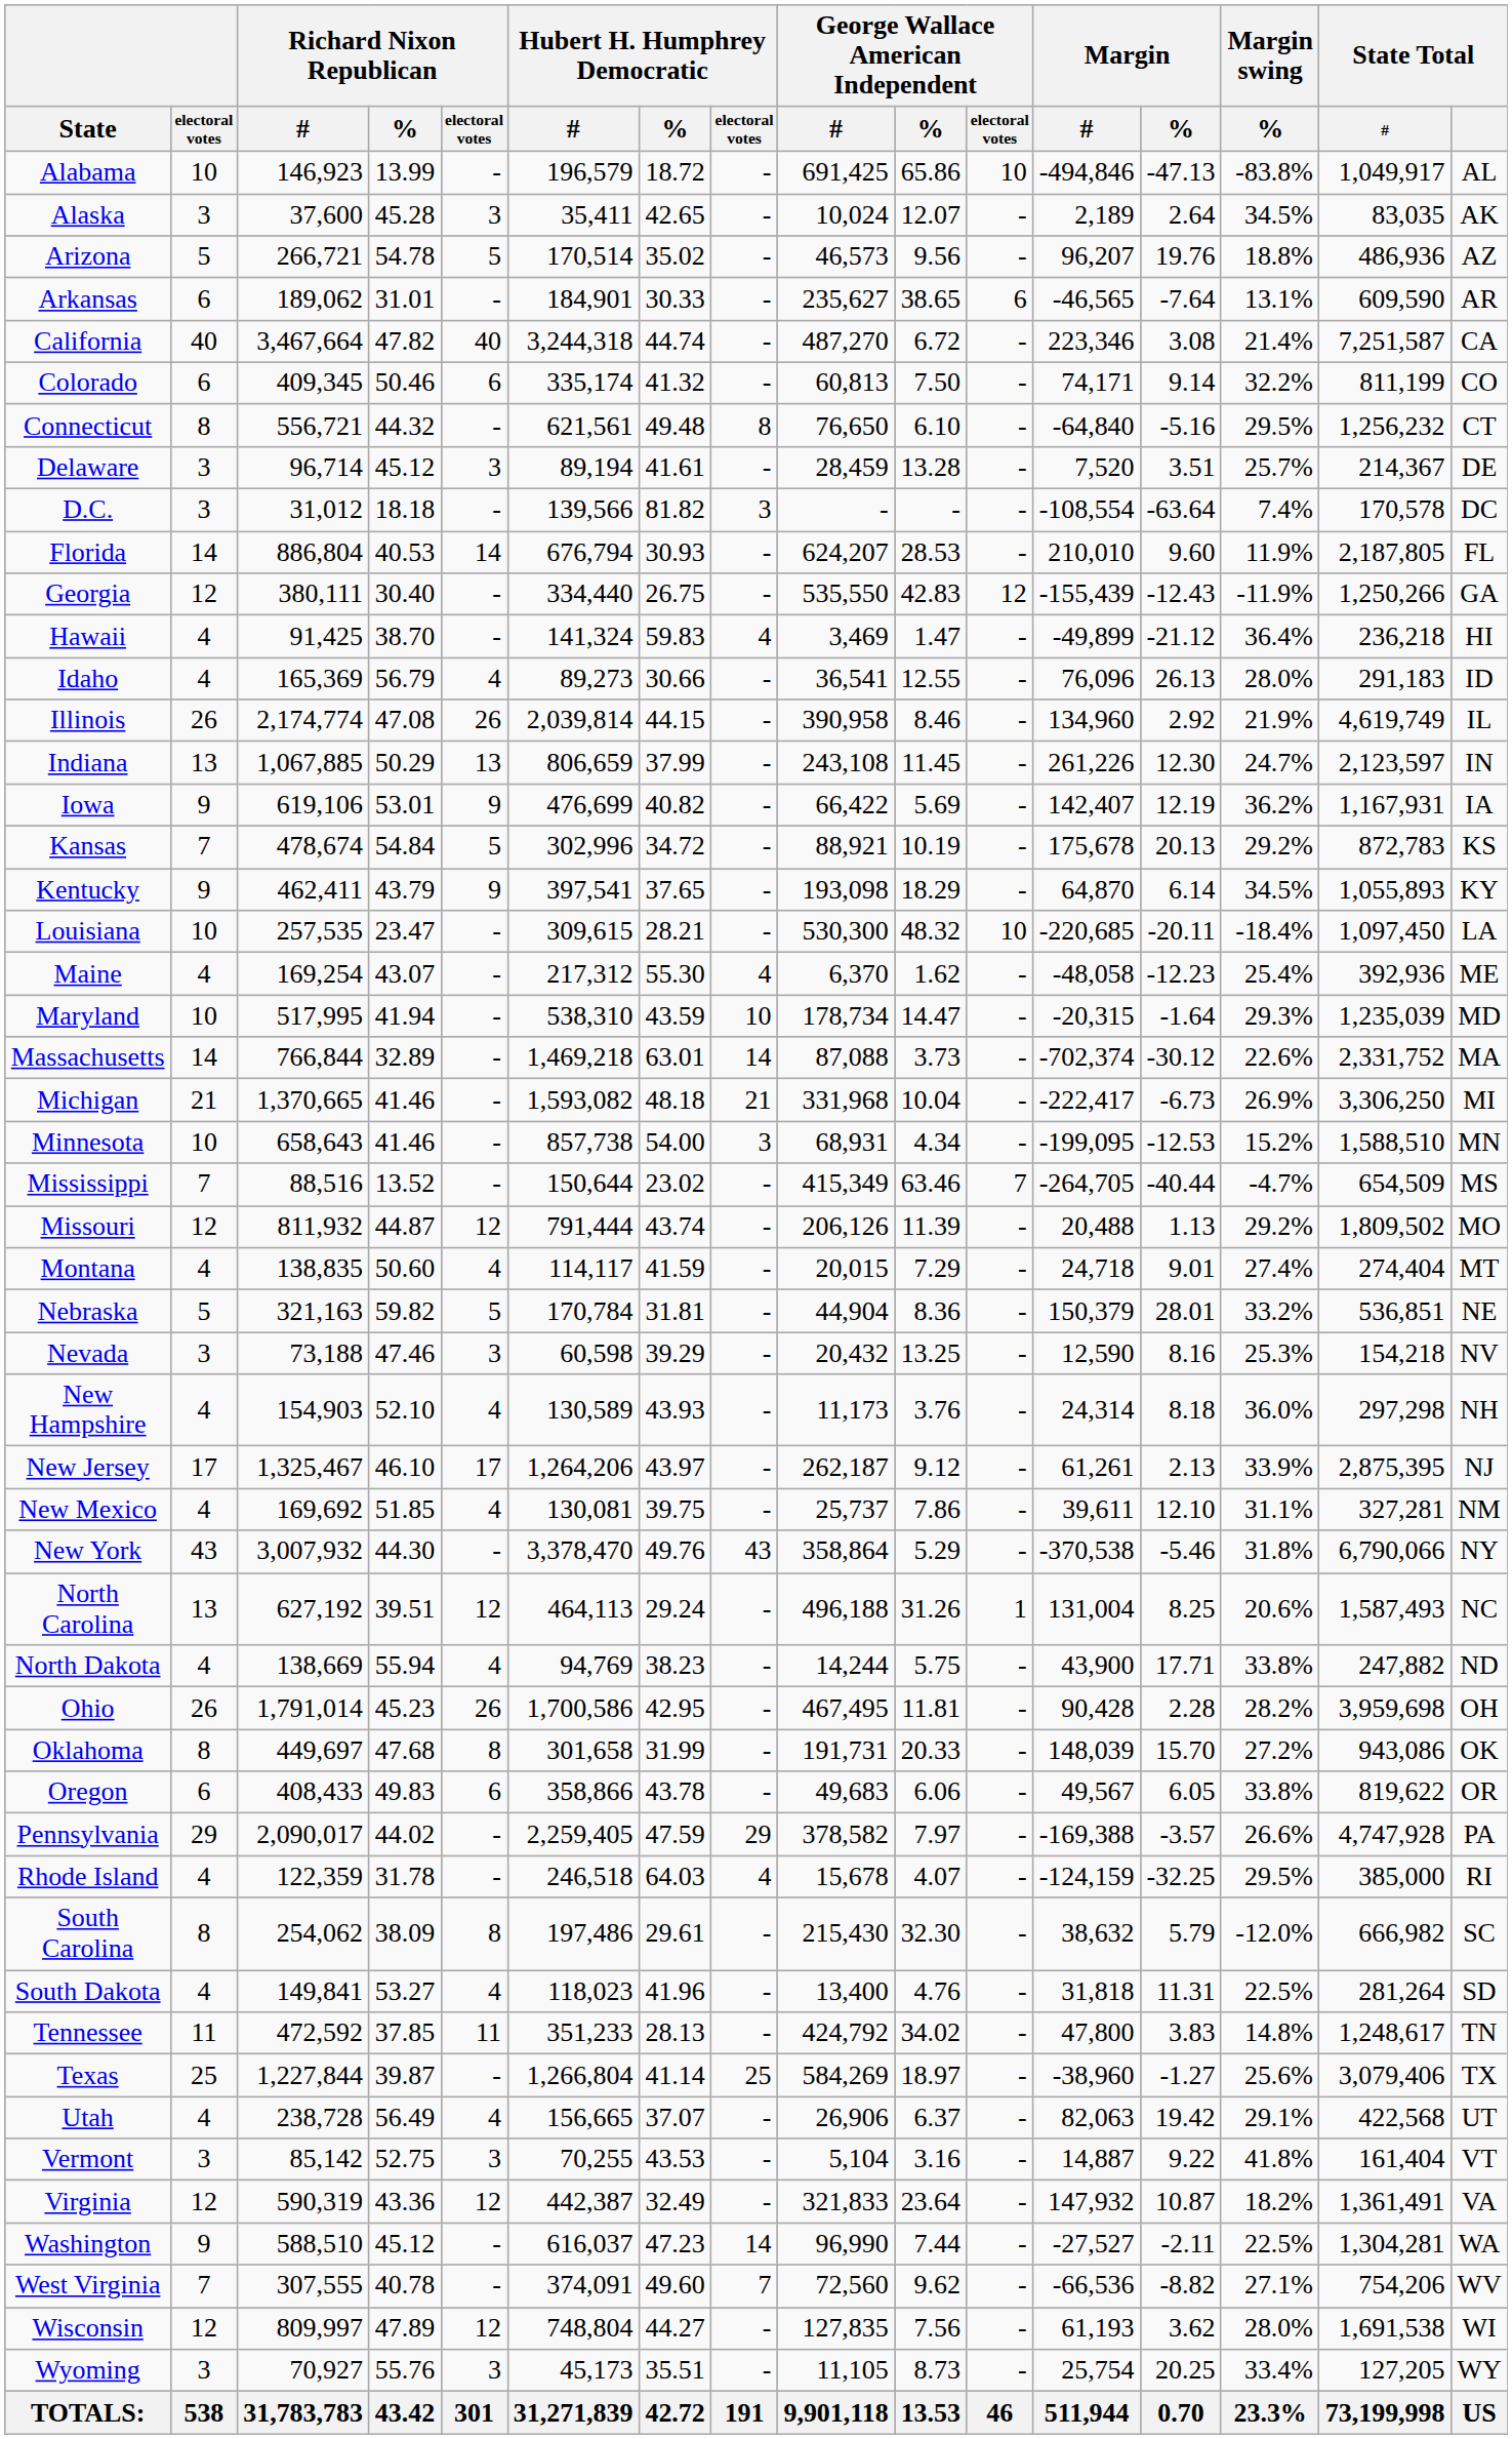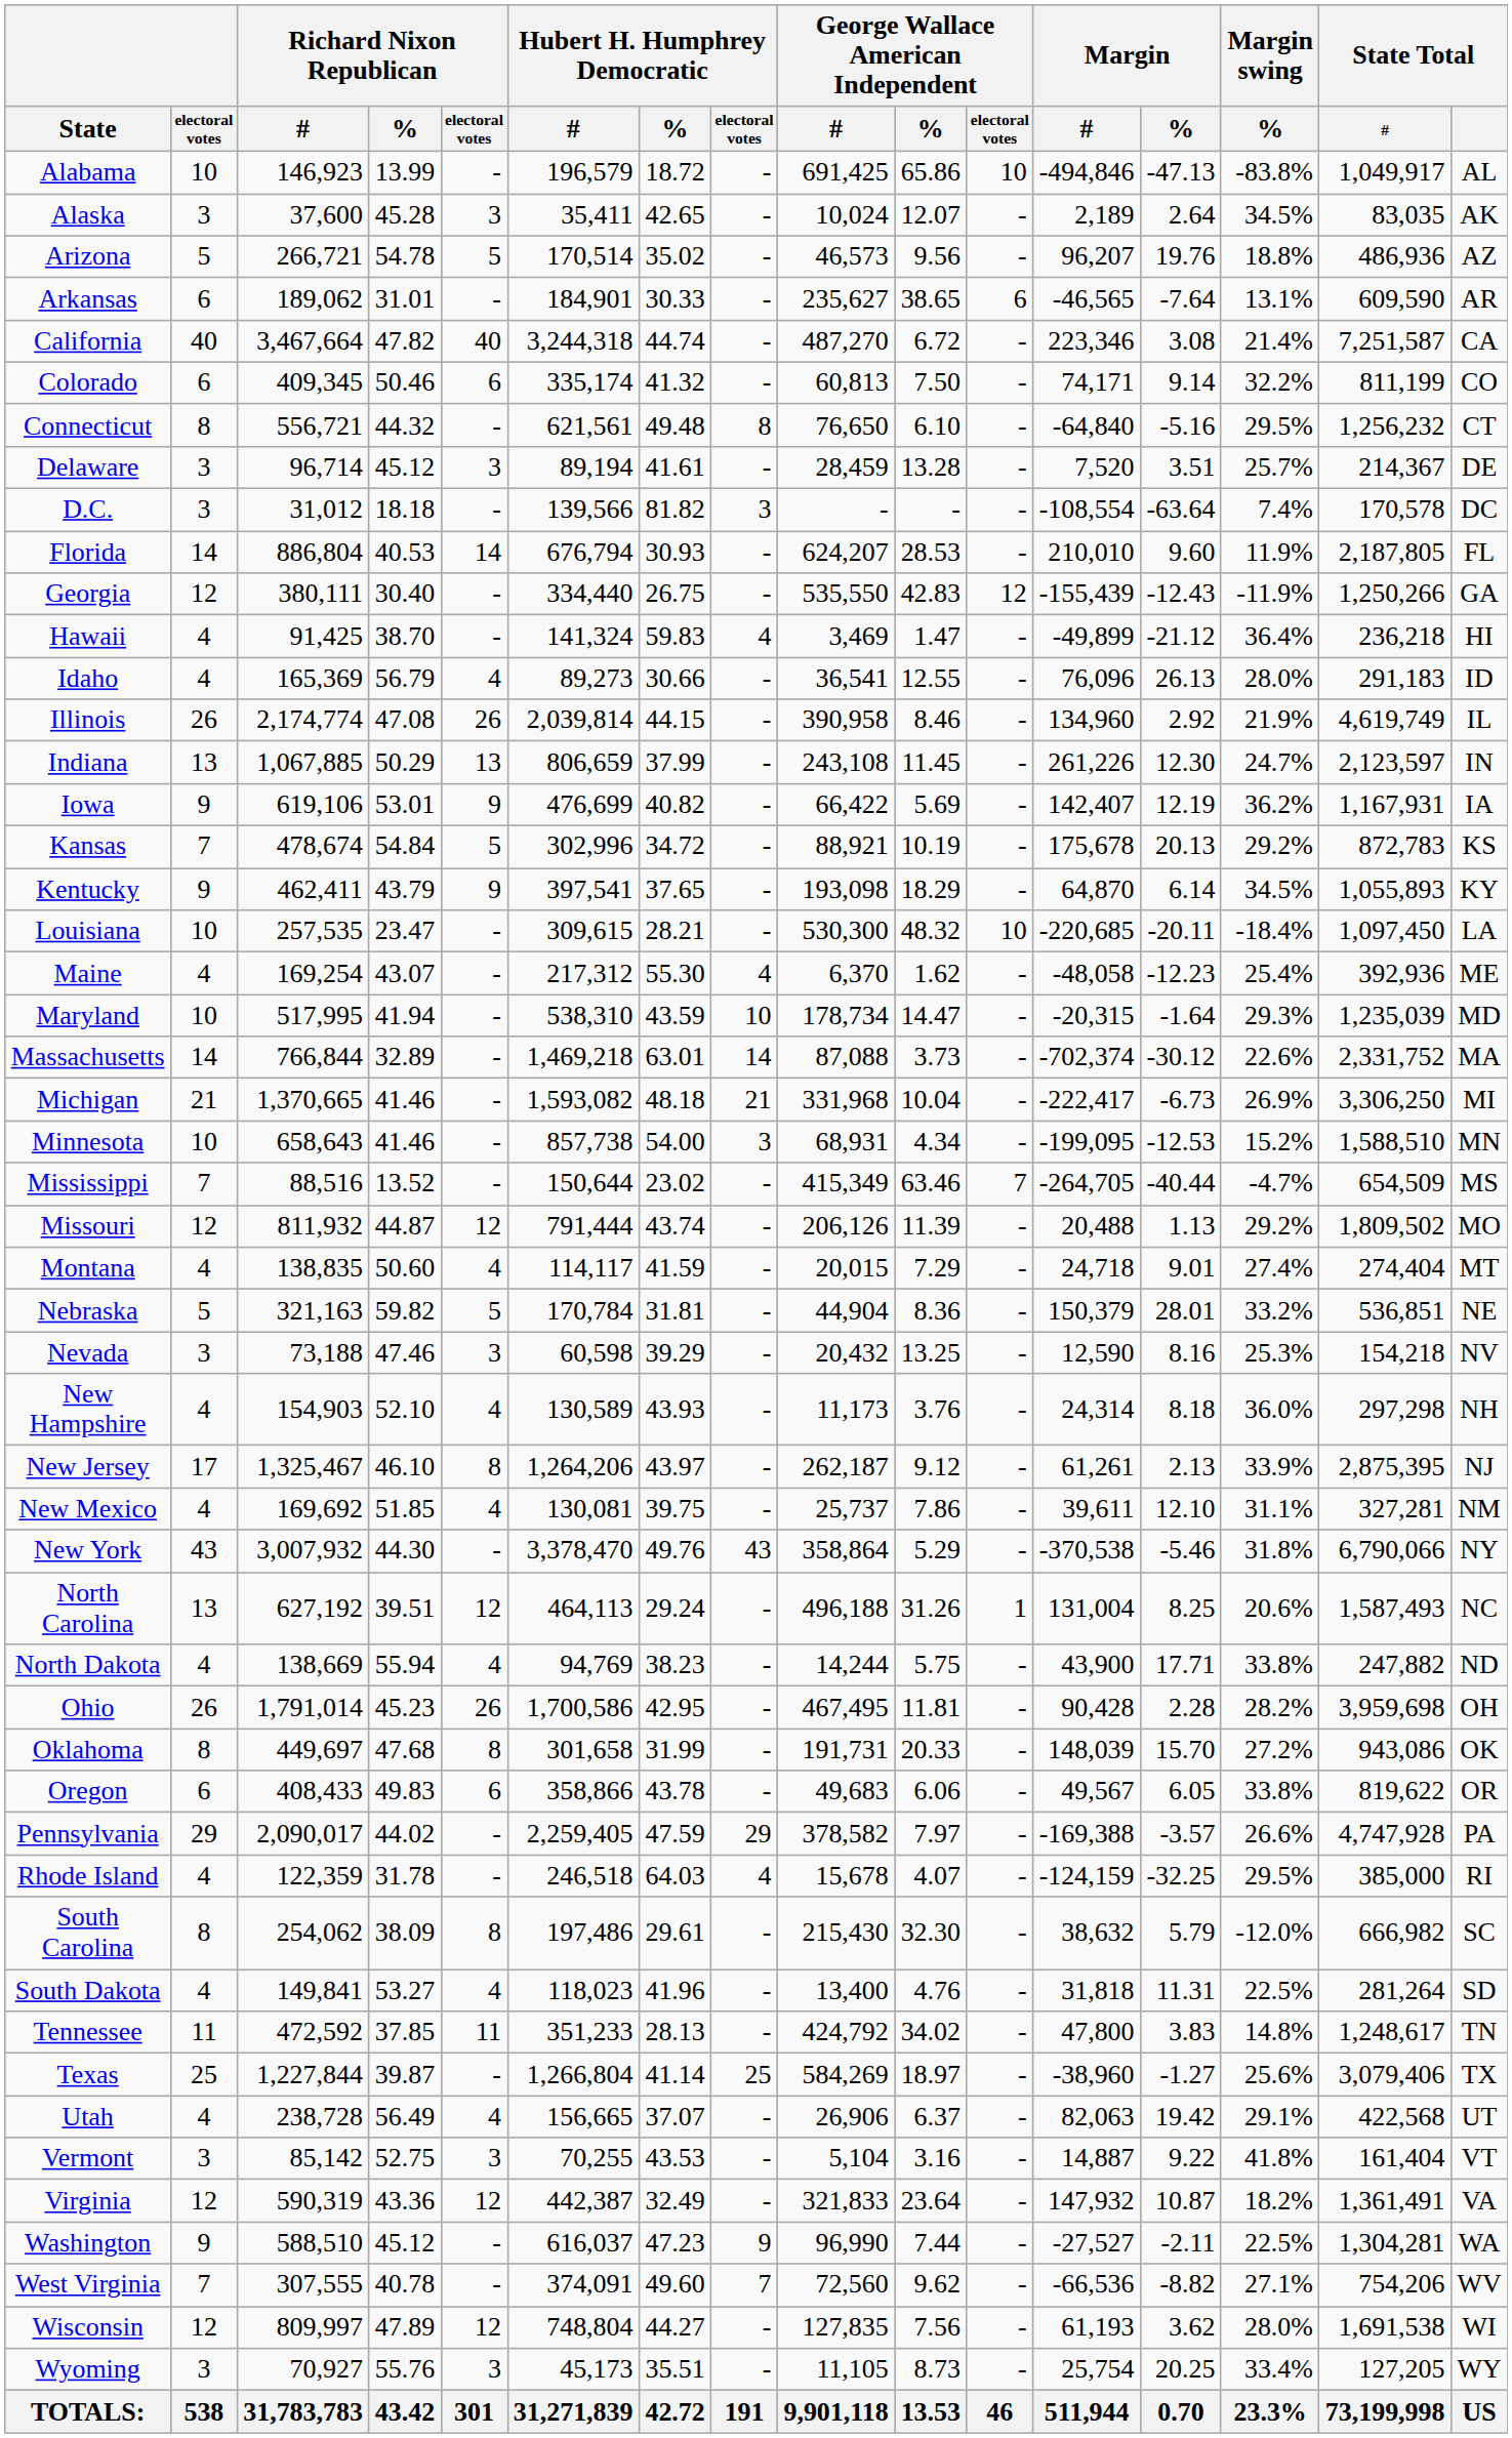New Jersey | Richard Nixon Republican / electoral votes: 17 -> 8
Washington | Hubert H. Humphrey Democratic / electoral votes: 14 -> 9
